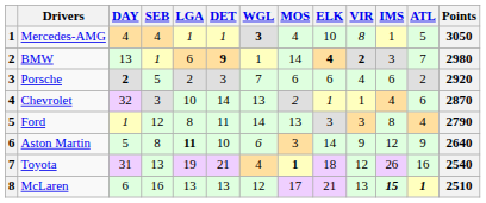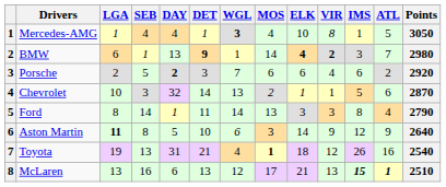columns swapped: DAY <-> LGA
Chevrolet | IMS: 4 -> 5
Ford | SEB: 12 -> 14
